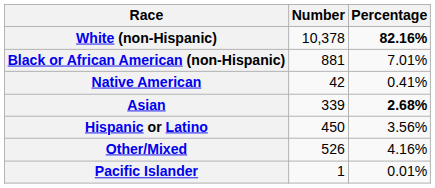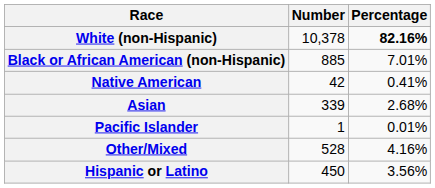Black or African American (non-Hispanic) | Number: 881 -> 885
Asian | Percentage: bold -> normal
rows swapped: Pacific Islander <-> Hispanic or Latino
Other/Mixed | Number: 526 -> 528
